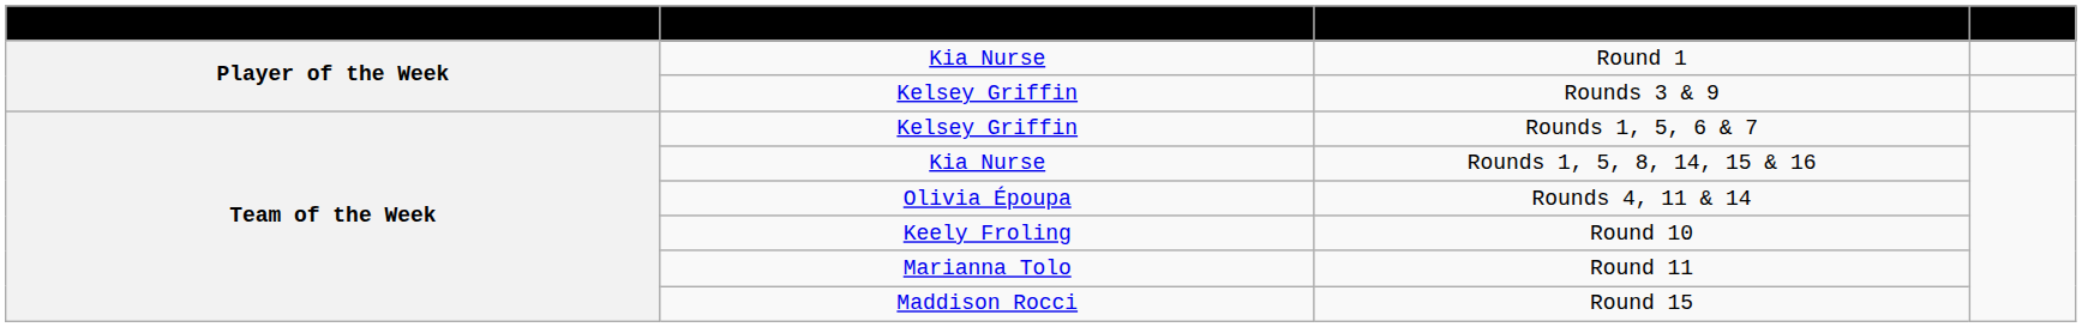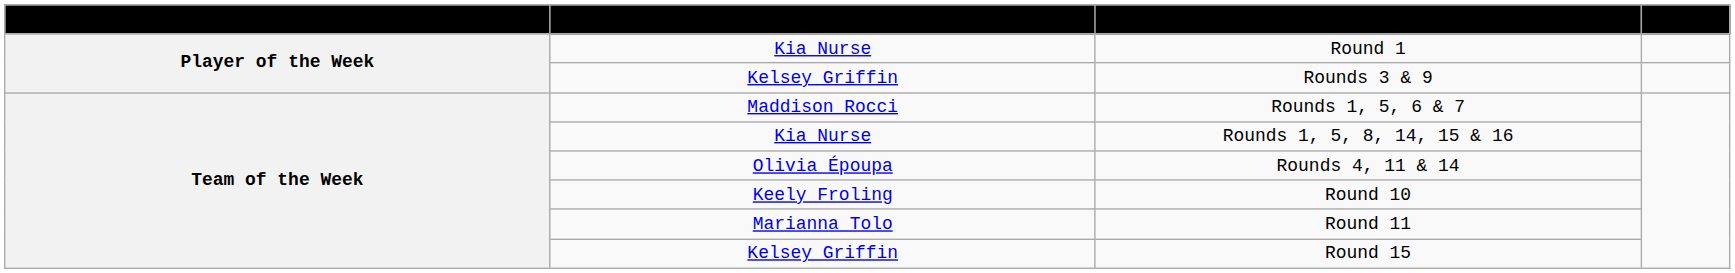Rounds 1, 5, 6 & 7 | Recipient: Kelsey Griffin -> Maddison Rocci
Round 15 | Recipient: Maddison Rocci -> Kelsey Griffin
